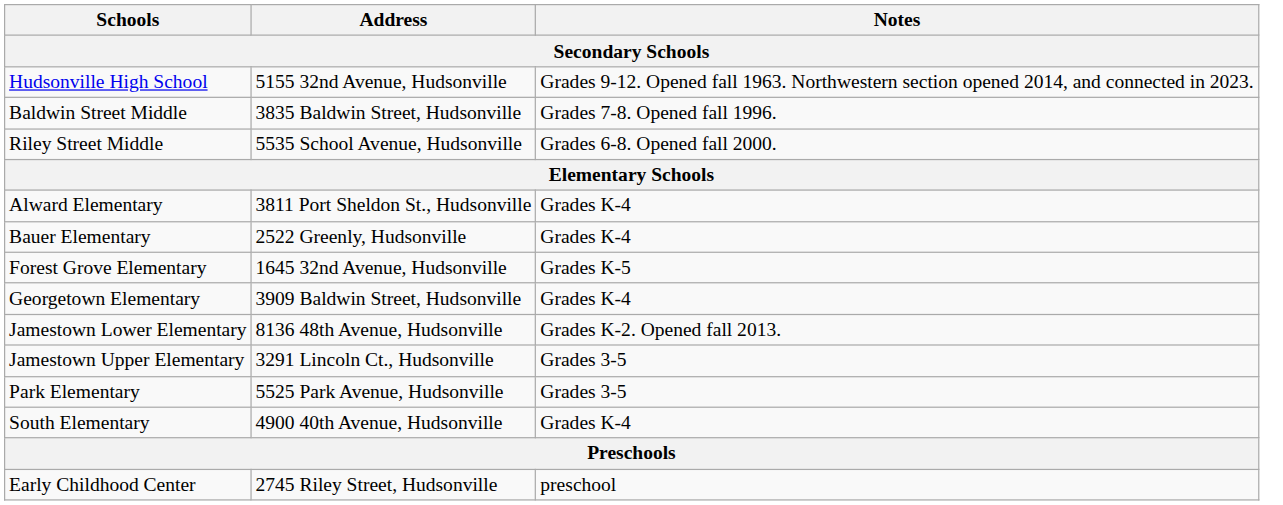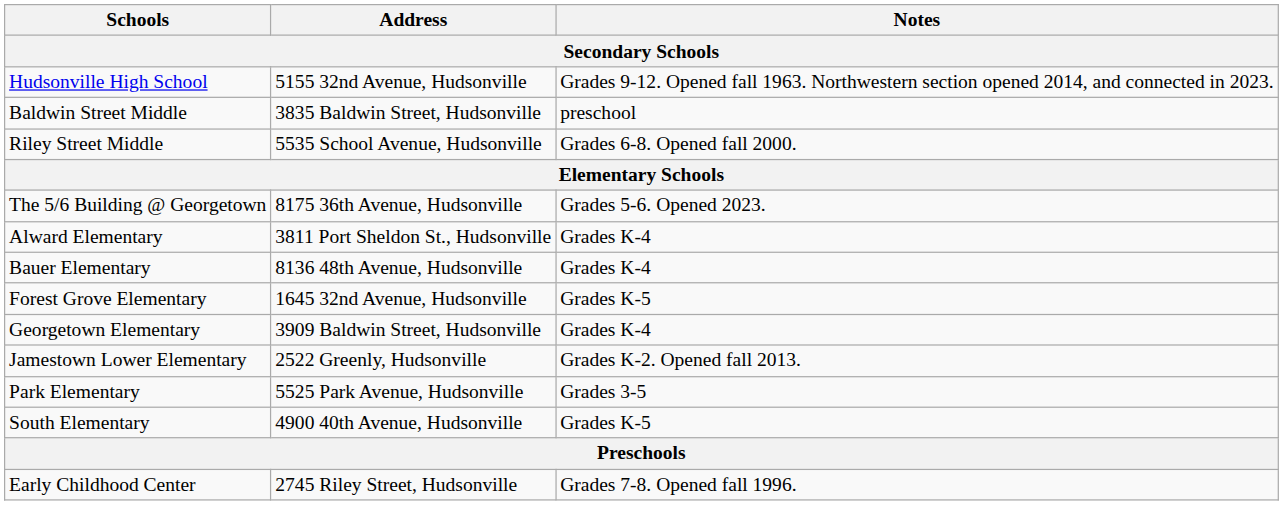Baldwin Street Middle | Notes: Grades 7-8. Opened fall 1996. -> preschool
+ row: The 5/6 Building @ Georgetown | 8175 36th Avenue, Hudsonville | Grades 5-6. Opened 2023.
Bauer Elementary | Address: 2522 Greenly, Hudsonville -> 8136 48th Avenue, Hudsonville
Jamestown Lower Elementary | Address: 8136 48th Avenue, Hudsonville -> 2522 Greenly, Hudsonville
- row: Jamestown Upper Elementary | 3291 Lincoln Ct., Hudsonville | Grades 3-5
South Elementary | Notes: Grades K-4 -> Grades K-5
Early Childhood Center | Notes: preschool -> Grades 7-8. Opened fall 1996.
